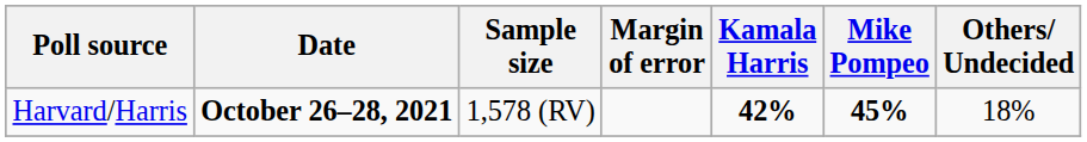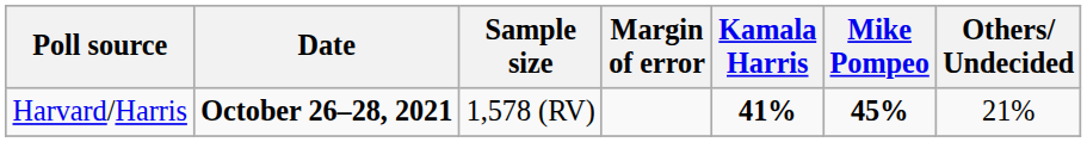Harvard/Harris | Kamala Harris: 42% -> 41%
Harvard/Harris | Others/ Undecided: 18% -> 21%
